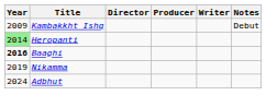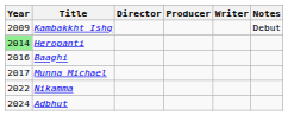Baaghi | Year: bold -> normal
+ row: 2017 | Munna Michael
Nikamma | Year: 2019 -> 2022
